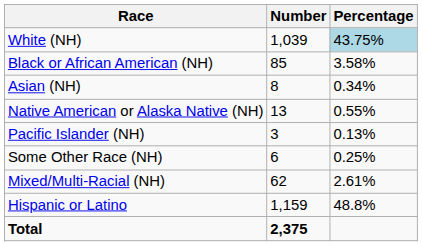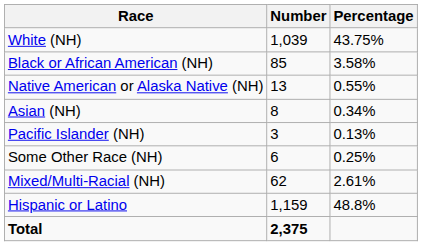White (NH) | Percentage: lightblue background -> no background
rows swapped: Native American or Alaska Native (NH) <-> Asian (NH)
